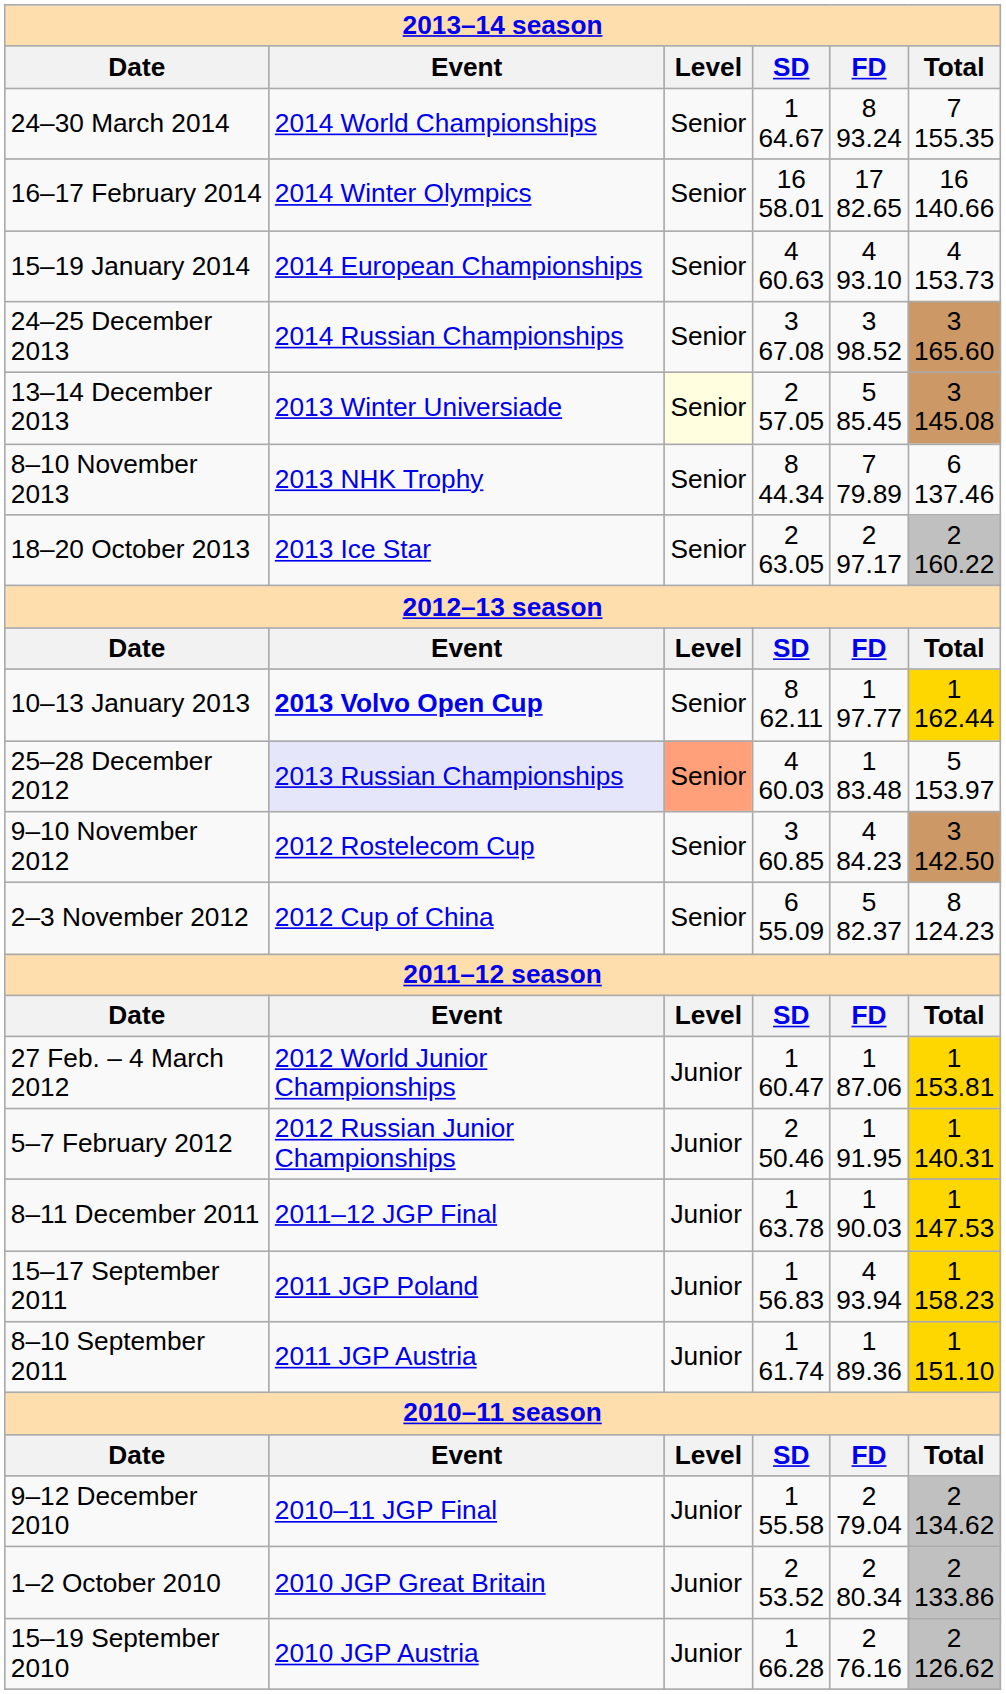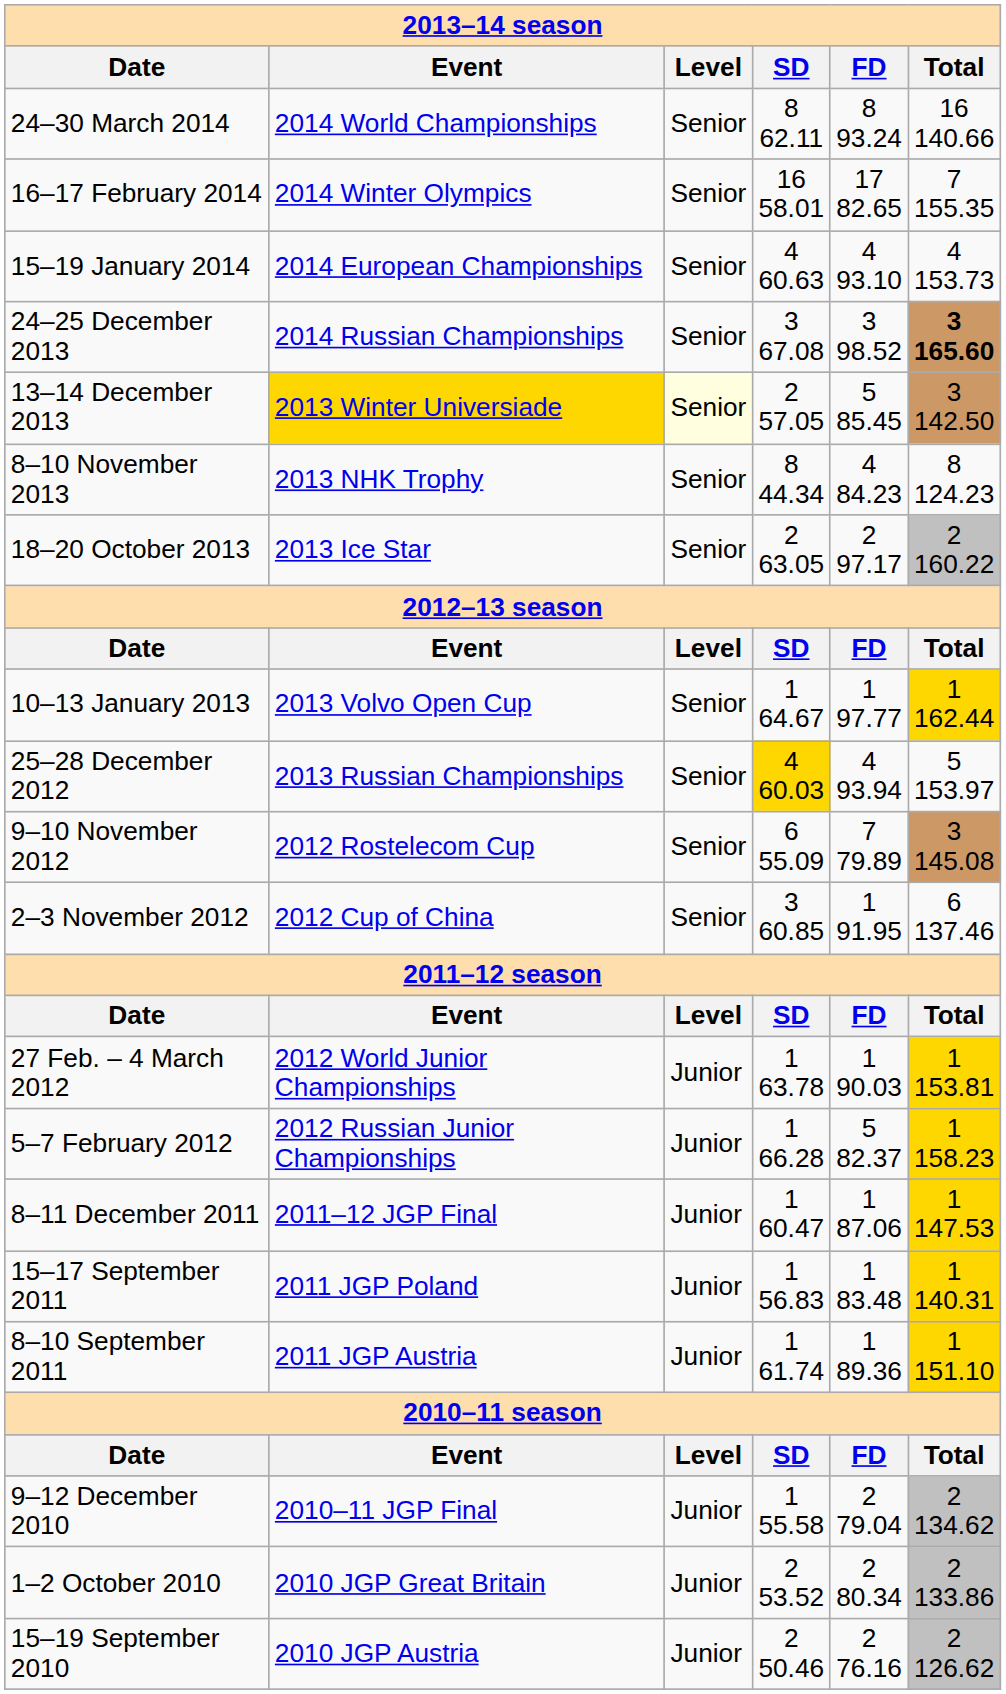24–30 March 2014 | SD: 1 64.67 -> 8 62.11
24–30 March 2014 | Total: 7 155.35 -> 16 140.66
16–17 February 2014 | Total: 16 140.66 -> 7 155.35
24–25 December 2013 | Total: normal -> bold
13–14 December 2013 | Event: no background -> gold background
13–14 December 2013 | Total: 3 145.08 -> 3 142.50
8–10 November 2013 | FD: 7 79.89 -> 4 84.23
8–10 November 2013 | Total: 6 137.46 -> 8 124.23
10–13 January 2013 | Event: bold -> normal
10–13 January 2013 | SD: 8 62.11 -> 1 64.67
25–28 December 2012 | Event: lavender background -> no background
25–28 December 2012 | Level: lightsalmon background -> no background
25–28 December 2012 | SD: no background -> gold background
25–28 December 2012 | FD: 1 83.48 -> 4 93.94
9–10 November 2012 | SD: 3 60.85 -> 6 55.09
9–10 November 2012 | FD: 4 84.23 -> 7 79.89
9–10 November 2012 | Total: 3 142.50 -> 3 145.08
2–3 November 2012 | SD: 6 55.09 -> 3 60.85
2–3 November 2012 | FD: 5 82.37 -> 1 91.95
2–3 November 2012 | Total: 8 124.23 -> 6 137.46
27 Feb. – 4 March 2012 | SD: 1 60.47 -> 1 63.78
27 Feb. – 4 March 2012 | FD: 1 87.06 -> 1 90.03
5–7 February 2012 | SD: 2 50.46 -> 1 66.28
5–7 February 2012 | FD: 1 91.95 -> 5 82.37
5–7 February 2012 | Total: 1 140.31 -> 1 158.23
8–11 December 2011 | SD: 1 63.78 -> 1 60.47
8–11 December 2011 | FD: 1 90.03 -> 1 87.06
15–17 September 2011 | FD: 4 93.94 -> 1 83.48
15–17 September 2011 | Total: 1 158.23 -> 1 140.31
15–19 September 2010 | SD: 1 66.28 -> 2 50.46
